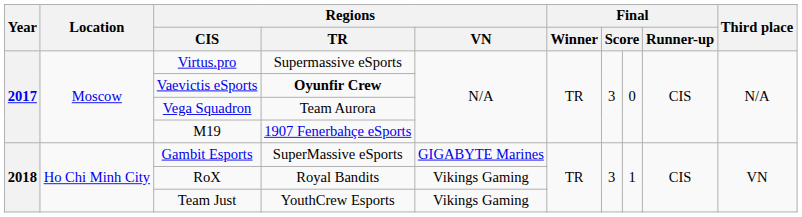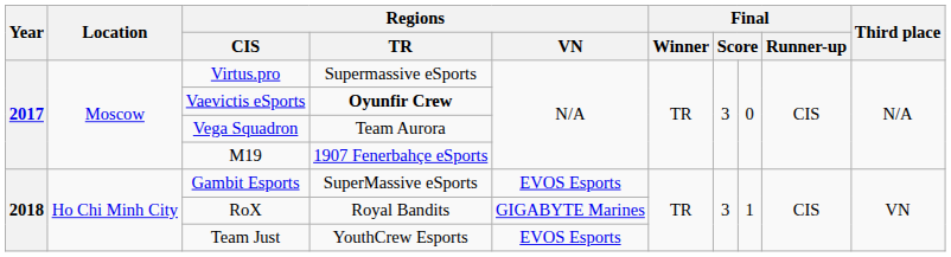Gambit Esports | Regions / VN: GIGABYTE Marines -> EVOS Esports
RoX | Regions / VN: Vikings Gaming -> GIGABYTE Marines
Team Just | Regions / VN: Vikings Gaming -> EVOS Esports
